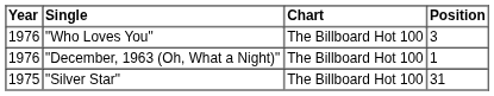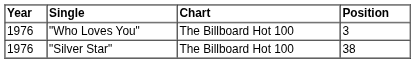- row: 1976 | "December, 1963 (Oh, What a Night)" | The Billboard Hot 100 | 1
"Silver Star" | Year: 1975 -> 1976
"Silver Star" | Position: 31 -> 38
